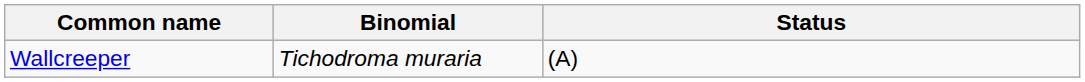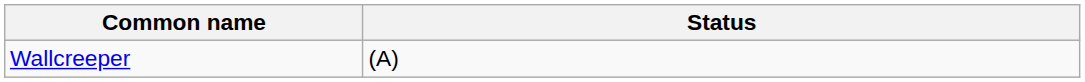- column: Binomial | Tichodroma muraria
